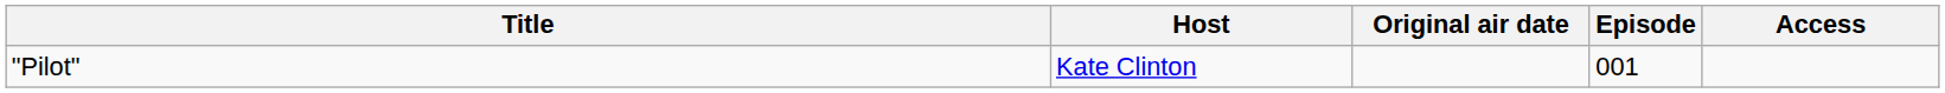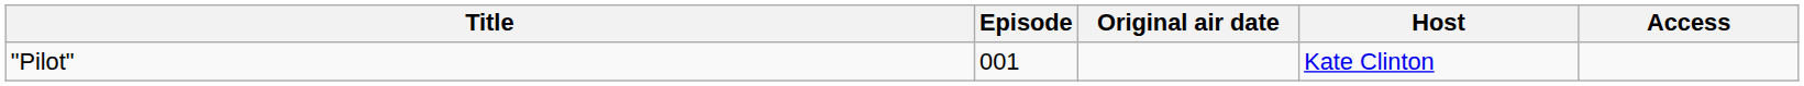columns swapped: Host <-> Episode
